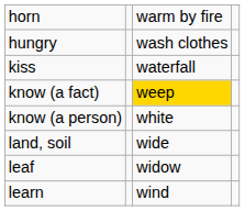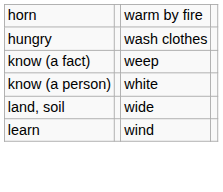- row: kiss | waterfall
know (a fact) | column 3: gold background -> no background
- row: leaf | widow
